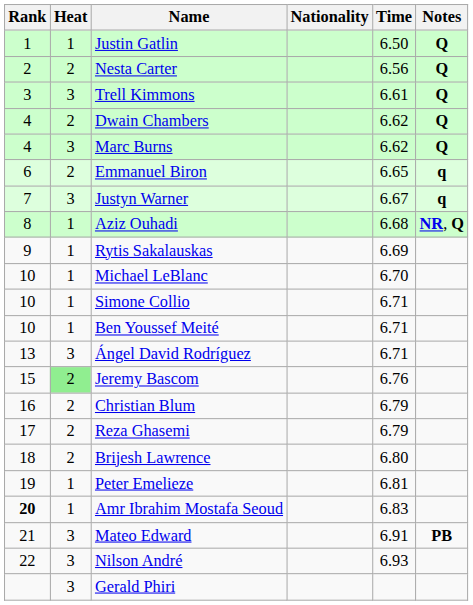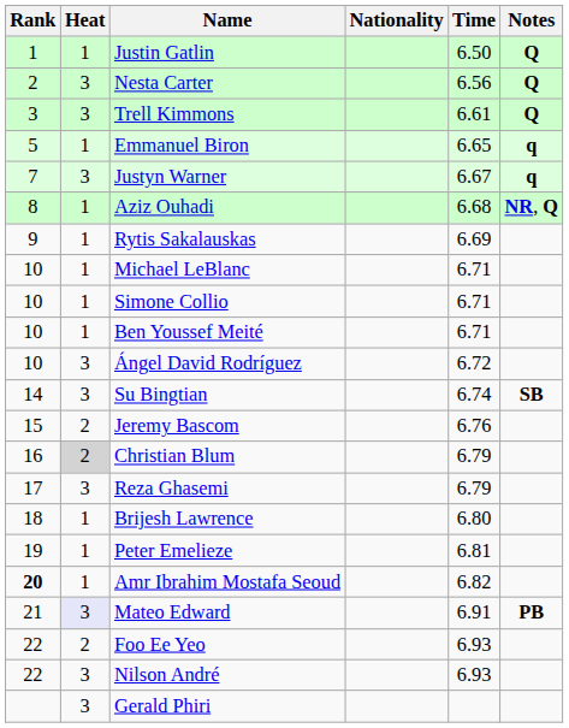Nesta Carter | Heat: 2 -> 3
- row: 4 | 2 | Dwain Chambers | 6.62 | Q
- row: 4 | 3 | Marc Burns | 6.62 | Q
Emmanuel Biron | Rank: 6 -> 5
Emmanuel Biron | Heat: 2 -> 1
Michael LeBlanc | Time: 6.70 -> 6.71
Ángel David Rodríguez | Rank: 13 -> 10
Ángel David Rodríguez | Time: 6.71 -> 6.72
+ row: 14 | 3 | Su Bingtian | 6.74 | SB
Jeremy Bascom | Heat: lightgreen background -> no background
Christian Blum | Heat: no background -> lightgrey background
Reza Ghasemi | Heat: 2 -> 3
Brijesh Lawrence | Heat: 2 -> 1
Amr Ibrahim Mostafa Seoud | Time: 6.83 -> 6.82
Mateo Edward | Heat: no background -> lavender background
+ row: 22 | 2 | Foo Ee Yeo | 6.93
